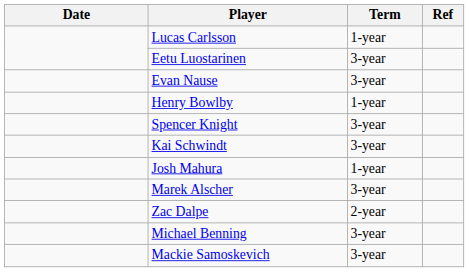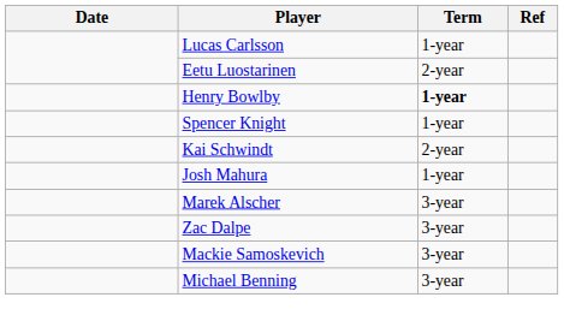Eetu Luostarinen | Term: 3-year -> 2-year
- row: Evan Nause | 3-year
Henry Bowlby | Term: normal -> bold
Spencer Knight | Term: 3-year -> 1-year
Kai Schwindt | Term: 3-year -> 2-year
Zac Dalpe | Term: 2-year -> 3-year
rows swapped: Michael Benning <-> Mackie Samoskevich
